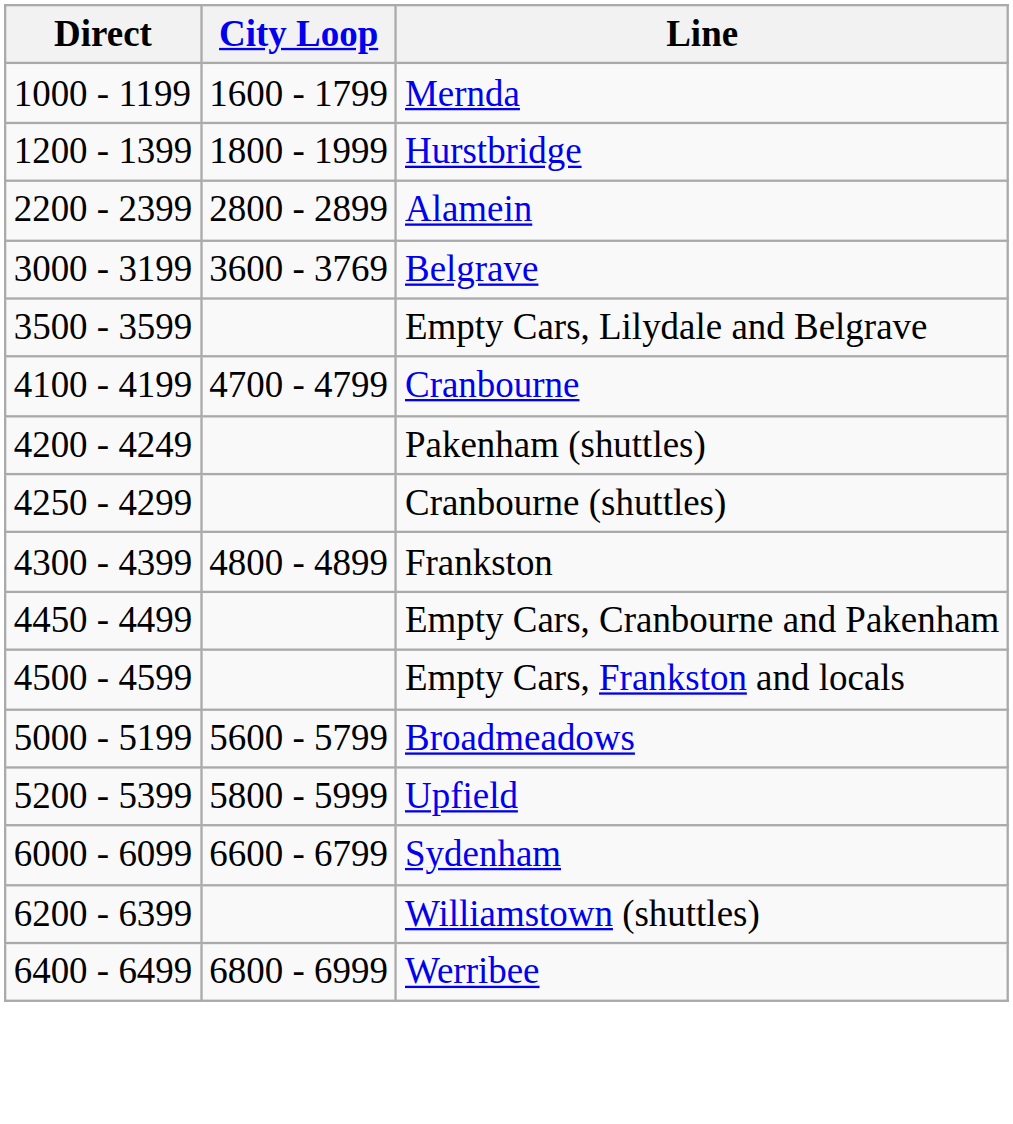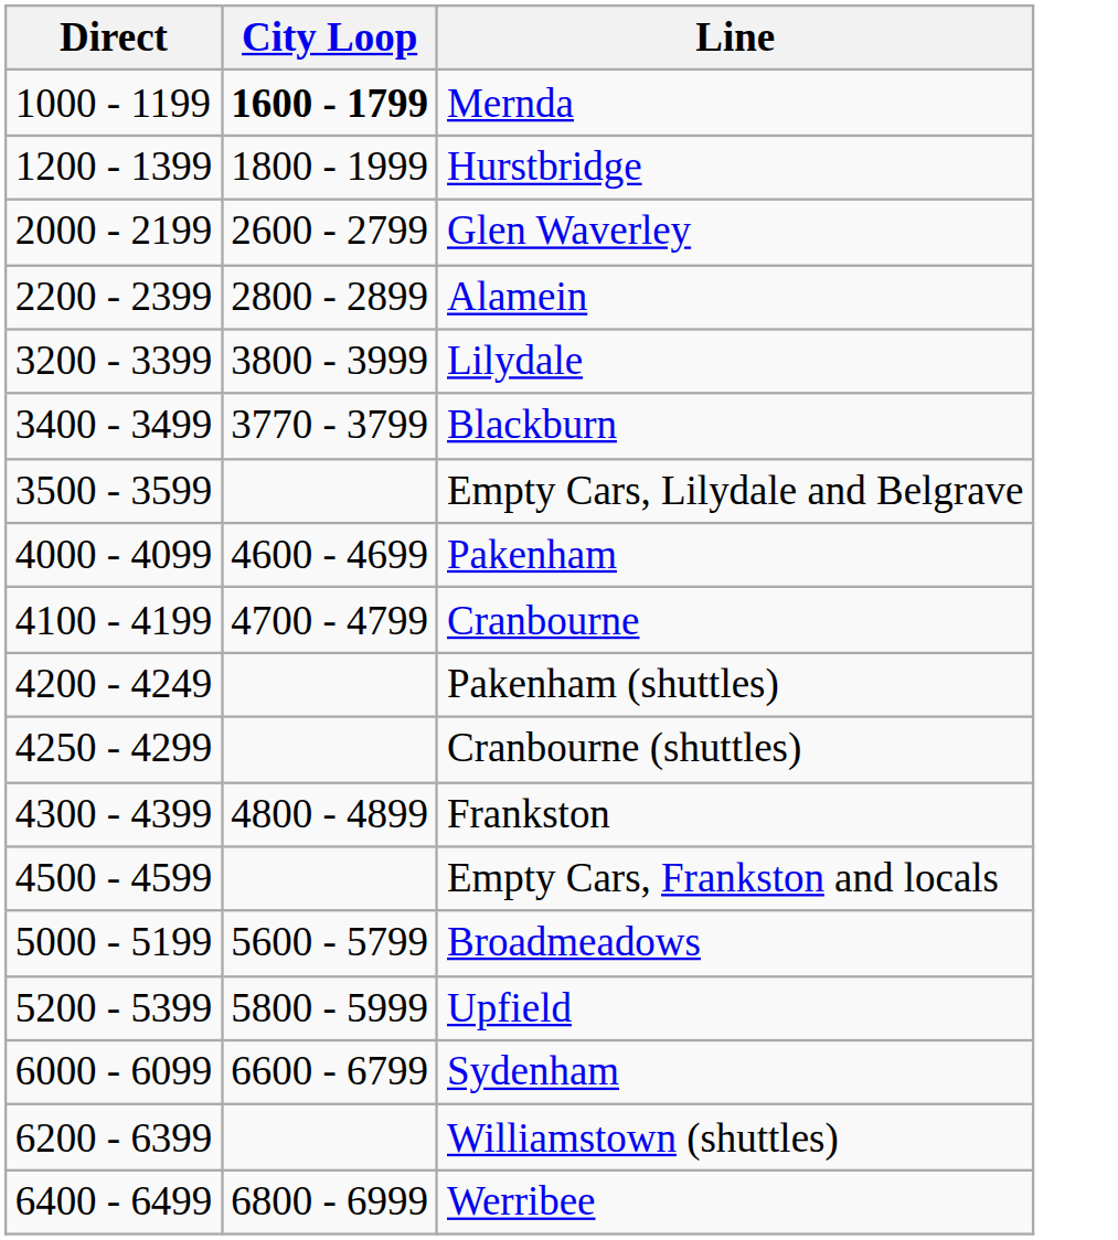Mernda | City Loop: normal -> bold
+ row: 2000 - 2199 | 2600 - 2799 | Glen Waverley
- row: 3000 - 3199 | 3600 - 3769 | Belgrave
+ row: 3200 - 3399 | 3800 - 3999 | Lilydale
+ row: 3400 - 3499 | 3770 - 3799 | Blackburn
+ row: 4000 - 4099 | 4600 - 4699 | Pakenham
- row: 4450 - 4499 | Empty Cars, Cranbourne and Pakenham
